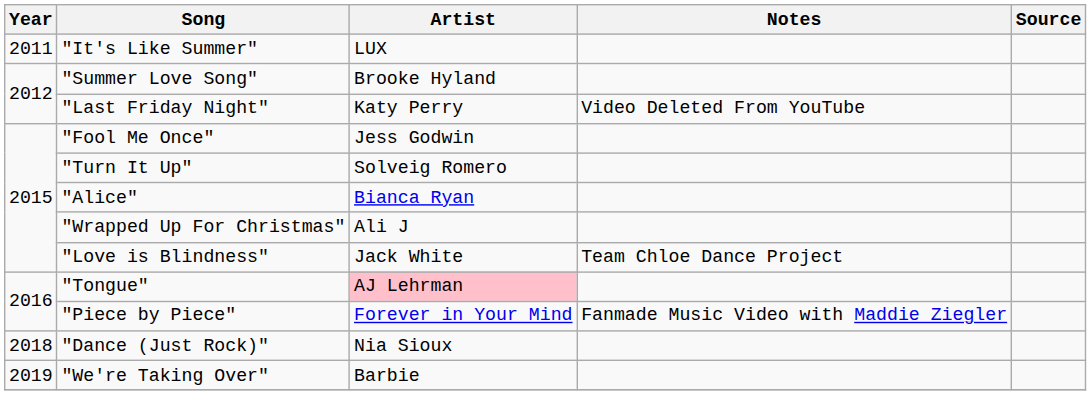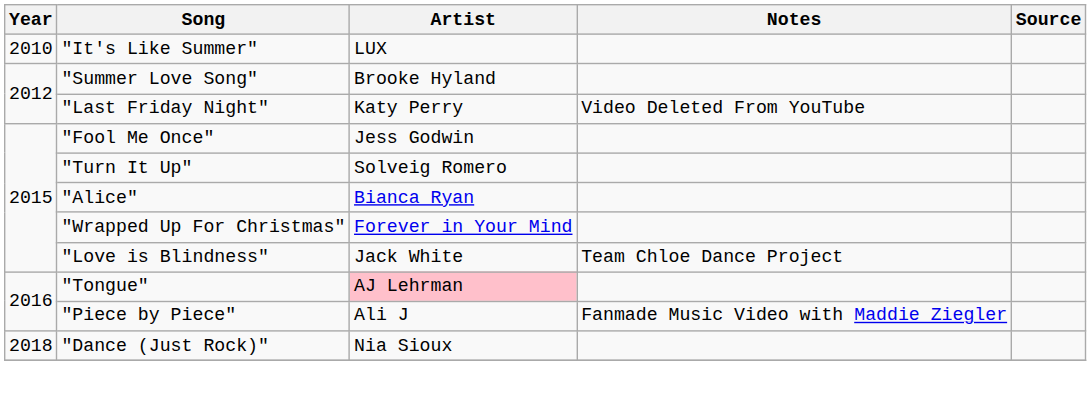"It's Like Summer" | Year: 2011 -> 2010
"Wrapped Up For Christmas" | Artist: Ali J -> Forever in Your Mind
"Piece by Piece" | Artist: Forever in Your Mind -> Ali J
- row: 2019 | "We're Taking Over" | Barbie
